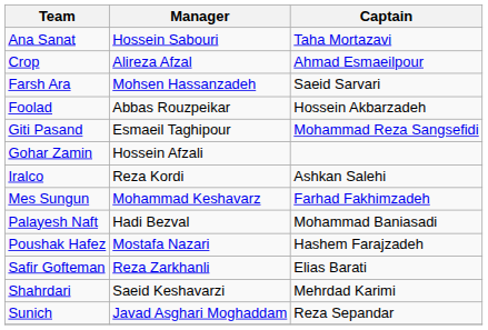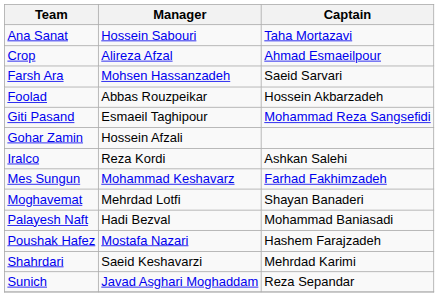+ row: Moghavemat | Mehrdad Lotfi | Shayan Banaderi
- row: Safir Gofteman | Reza Zarkhanli | Elias Barati
